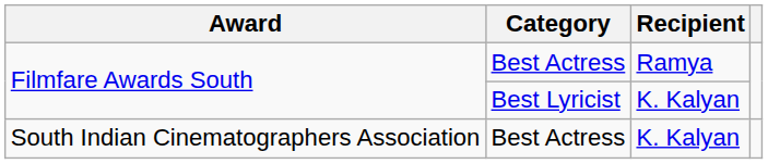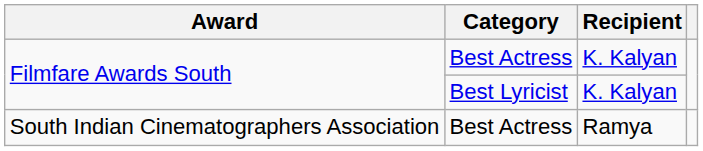Filmfare Awards South / Best Actress | Recipient: Ramya -> K. Kalyan
South Indian Cinematographers Association | Recipient: K. Kalyan -> Ramya
